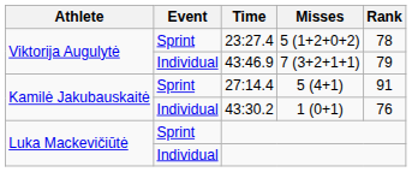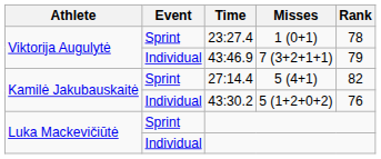23:27.4 | Misses: 5 (1+2+0+2) -> 1 (0+1)
27:14.4 | Rank: 91 -> 82
43:30.2 | Misses: 1 (0+1) -> 5 (1+2+0+2)
